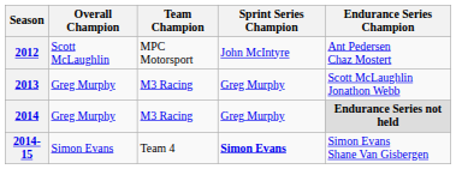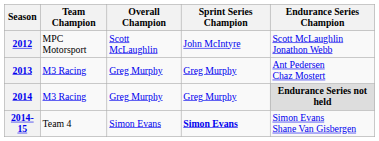columns swapped: Overall Champion <-> Team Champion
2012 | Endurance Series Champion: Ant Pedersen Chaz Mostert -> Scott McLaughlin Jonathon Webb
2013 | Endurance Series Champion: Scott McLaughlin Jonathon Webb -> Ant Pedersen Chaz Mostert
